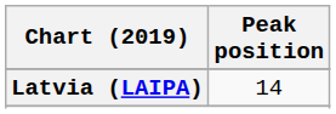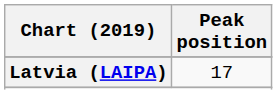Latvia (LAIPA) | Peak position: 14 -> 17
